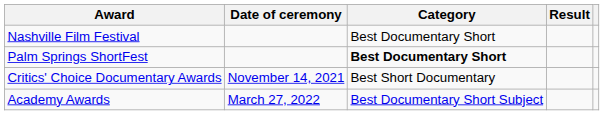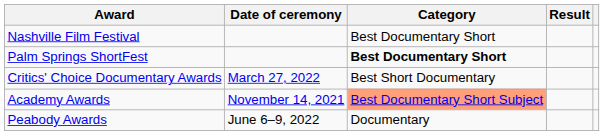Critics' Choice Documentary Awards | Date of ceremony: November 14, 2021 -> March 27, 2022
Academy Awards | Date of ceremony: March 27, 2022 -> November 14, 2021
Academy Awards | Category: no background -> lightsalmon background
+ row: Peabody Awards | June 6–9, 2022 | Documentary
